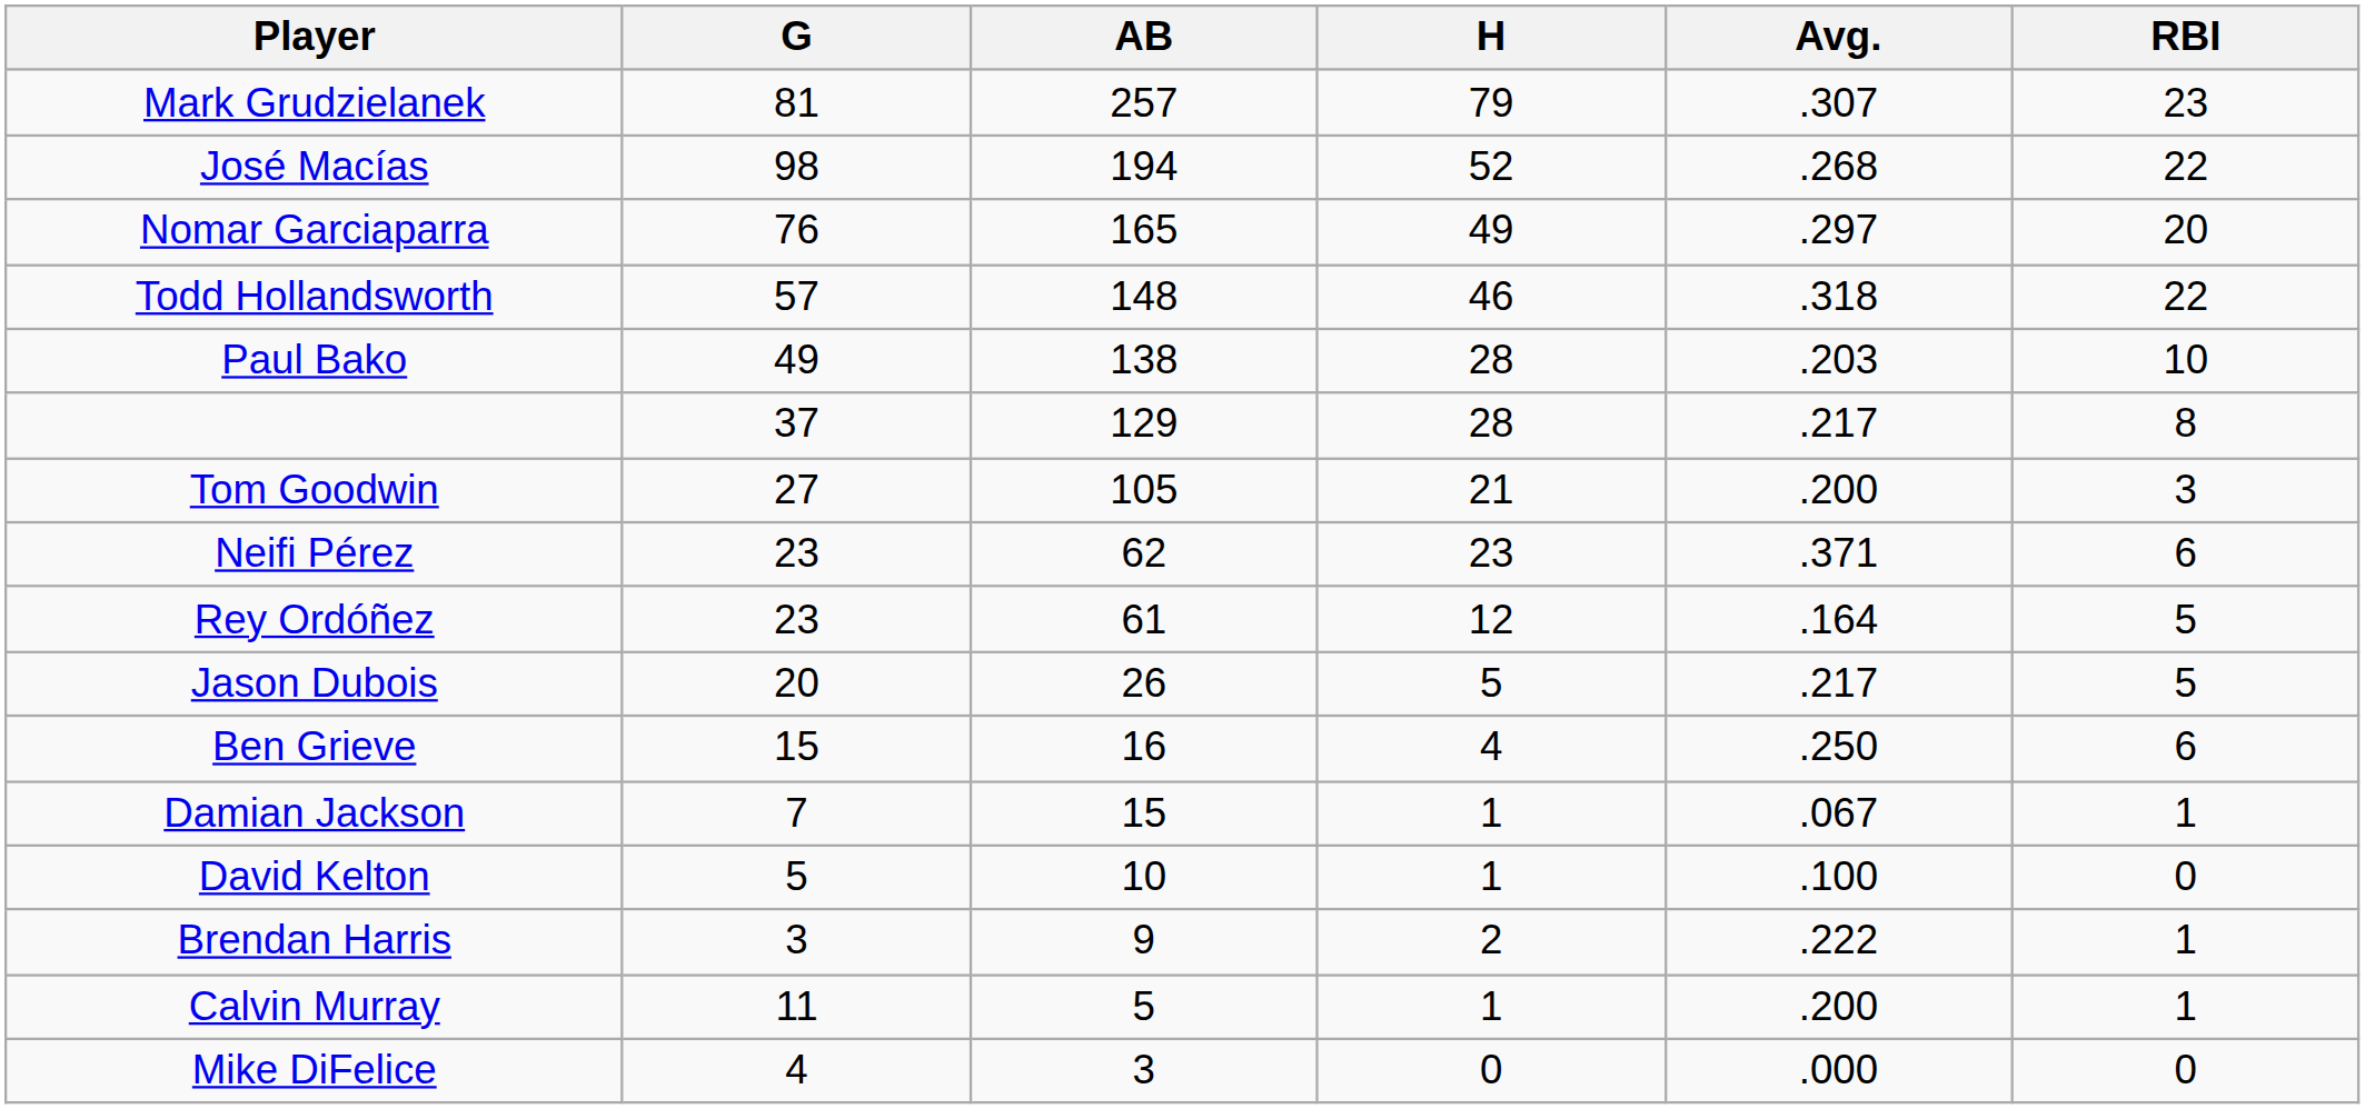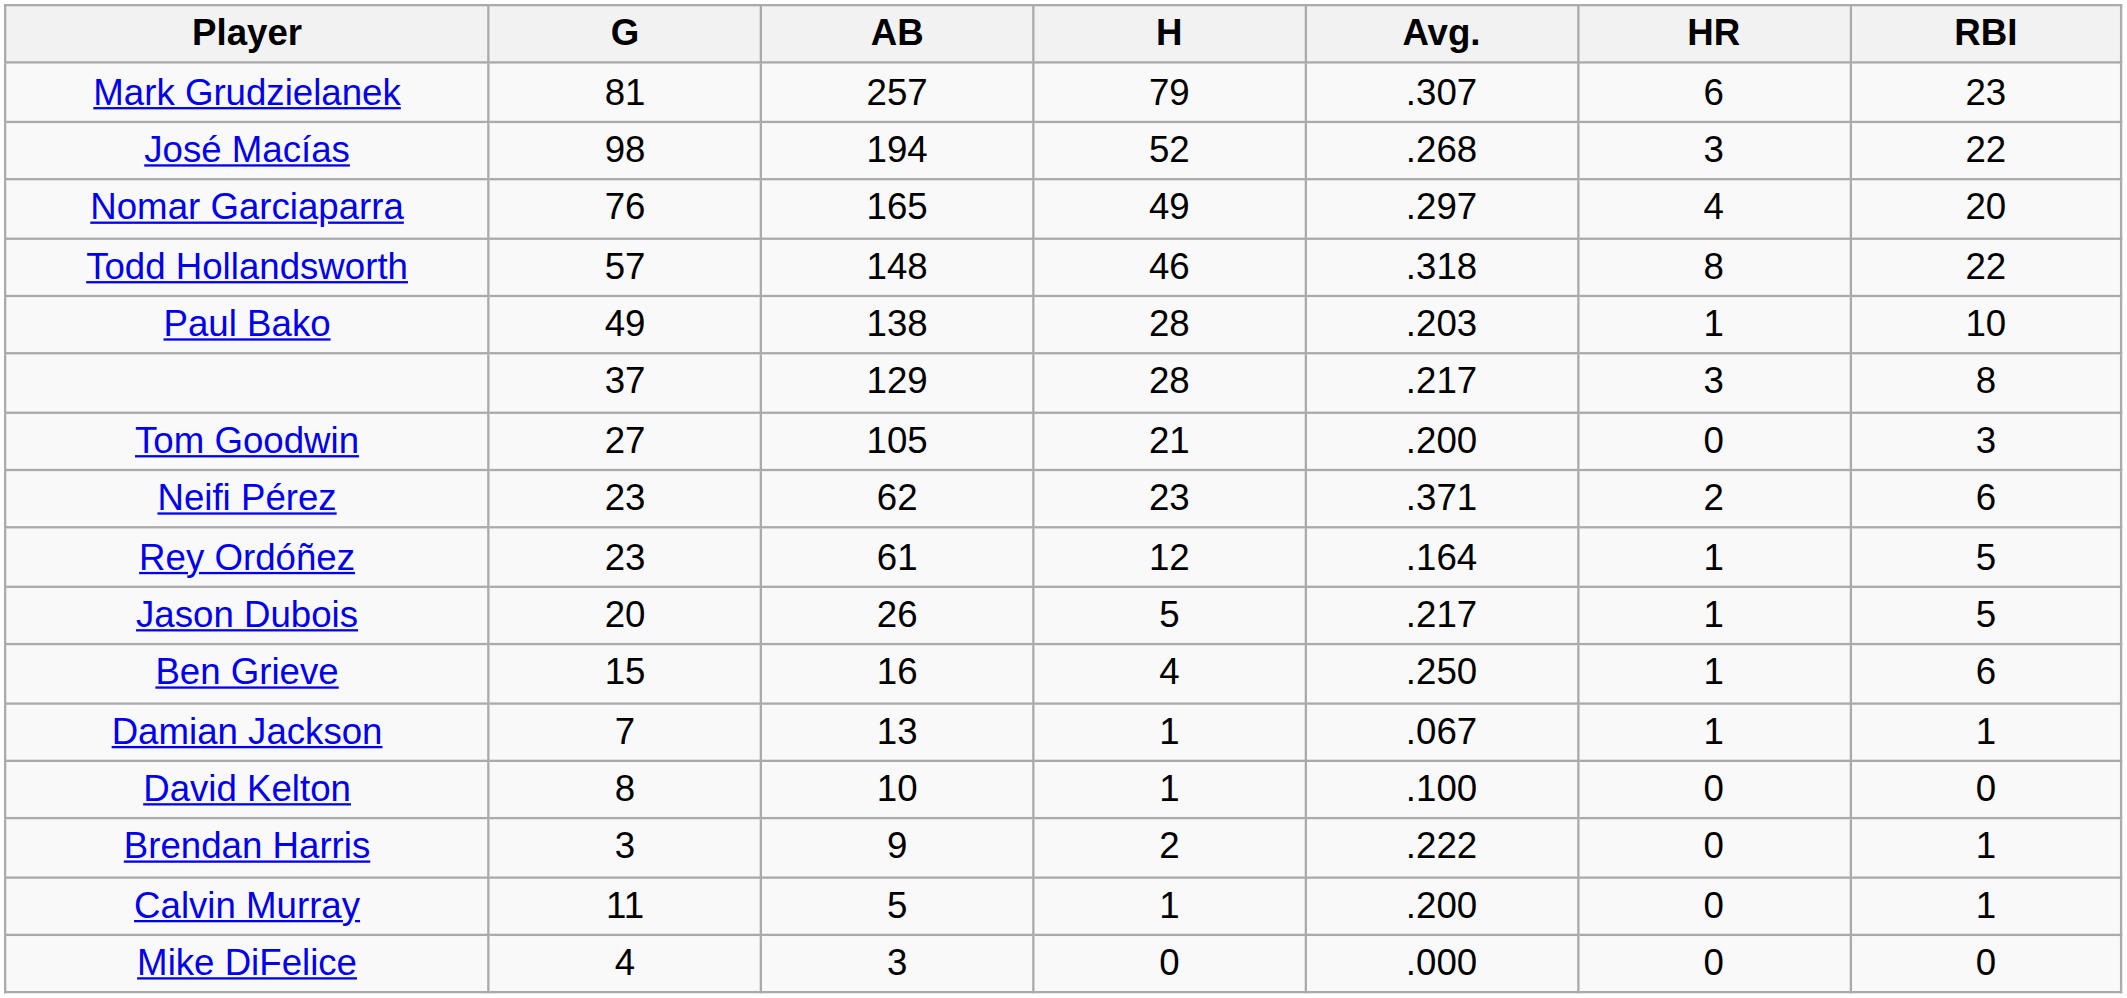+ column: HR | 6 | 3 | 4 | 8 | 1 | 3 | 0 | 2 | 1 | 1 | 1 | 1 | 0 | 0 | 0 | 0
Damian Jackson | AB: 15 -> 13
David Kelton | G: 5 -> 8
